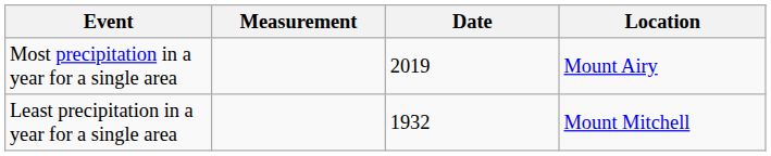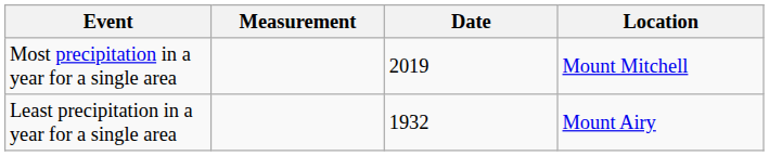Most precipitation in a year for a single area | Location: Mount Airy -> Mount Mitchell
Least precipitation in a year for a single area | Location: Mount Mitchell -> Mount Airy
